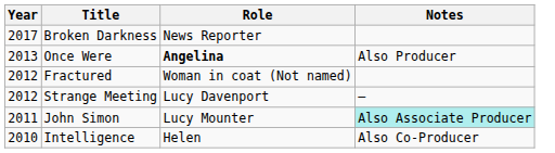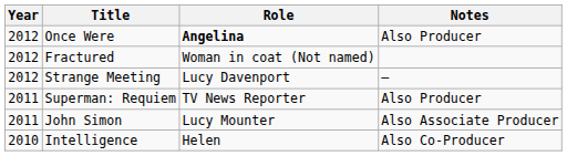- row: 2017 | Broken Darkness | News Reporter
Once Were | Year: 2013 -> 2012
+ row: 2011 | Superman: Requiem | TV News Reporter | Also Producer
John Simon | Notes: paleturquoise background -> no background
